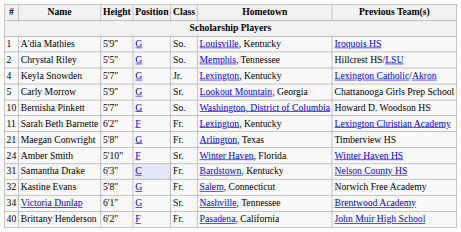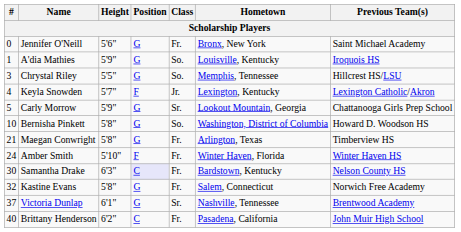+ row: 0 | Jennifer O'Neill | 5'6" | G | Fr. | Bronx, New York | Saint Michael Academy
Chrystal Riley | #: 2 -> 3
Keyla Snowden | Position: G -> F
Bernisha Pinkett | Height: 5'7" -> 5'8"
- row: 11 | Sarah Beth Barnette | 6'2" | F | Fr. | Lexington, Kentucky | Lexington Christian Academy
Amber Smith | Class: Sr. -> Fr.
Samantha Drake | #: 31 -> 30
Victoria Dunlap | #: 34 -> 37
Brittany Henderson | Position: F -> C
